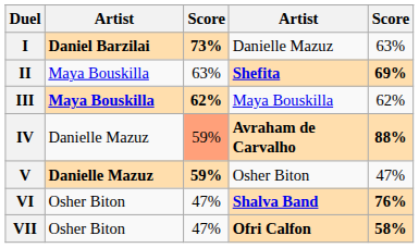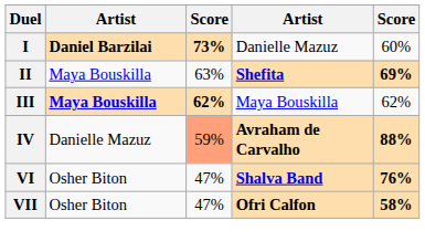I | column 5: 63% -> 60%
- row: V | Danielle Mazuz | 59% | Osher Biton | 47%
